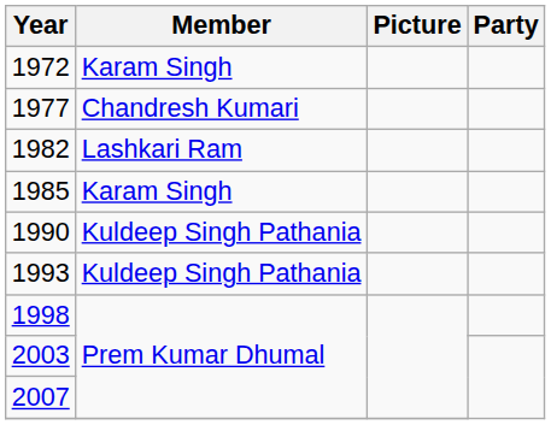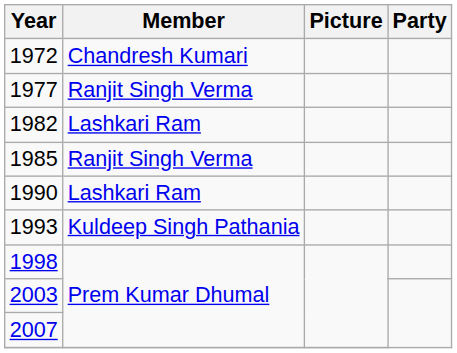1972 | Member: Karam Singh -> Chandresh Kumari
1977 | Member: Chandresh Kumari -> Ranjit Singh Verma
1985 | Member: Karam Singh -> Ranjit Singh Verma
1990 | Member: Kuldeep Singh Pathania -> Lashkari Ram
